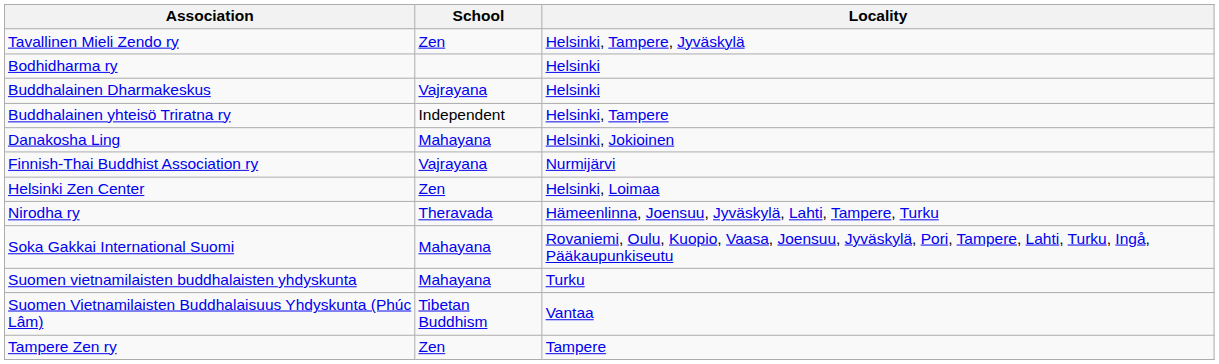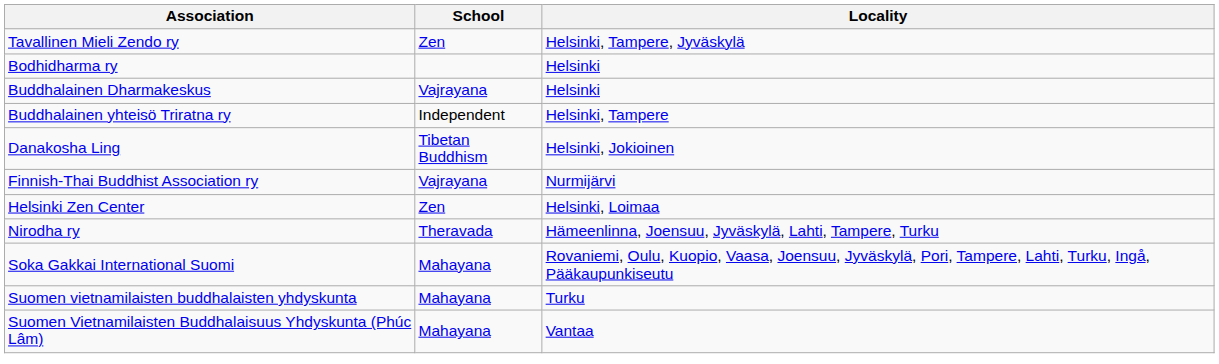Danakosha Ling | School: Mahayana -> Tibetan Buddhism
Suomen Vietnamilaisten Buddhalaisuus Yhdyskunta (Phúc Lâm) | School: Tibetan Buddhism -> Mahayana
- row: Tampere Zen ry | Zen | Tampere
